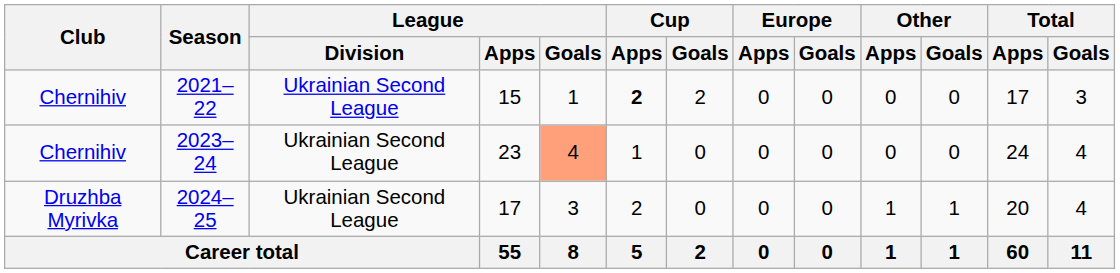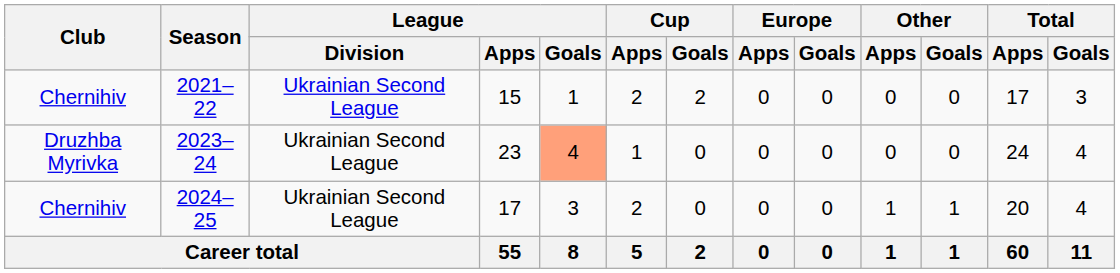2021–22 | Cup / Apps: bold -> normal
2023–24 | Club: Chernihiv -> Druzhba Myrivka
2024–25 | Club: Druzhba Myrivka -> Chernihiv
